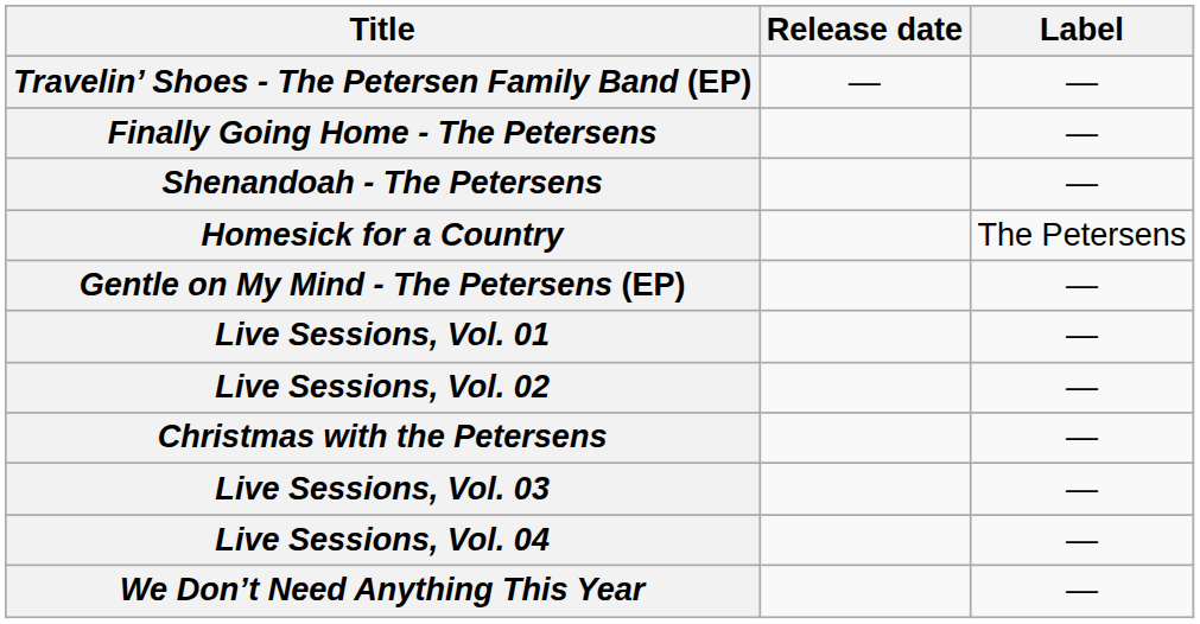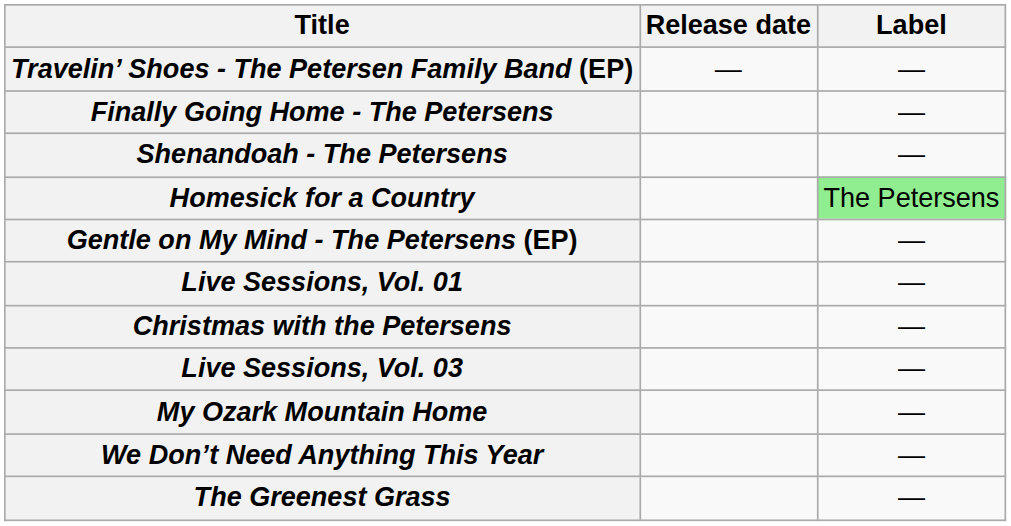Homesick for a Country | Label: no background -> lightgreen background
- row: Live Sessions, Vol. 02 | —
- row: Live Sessions, Vol. 04 | —
+ row: My Ozark Mountain Home | —
+ row: The Greenest Grass | —
